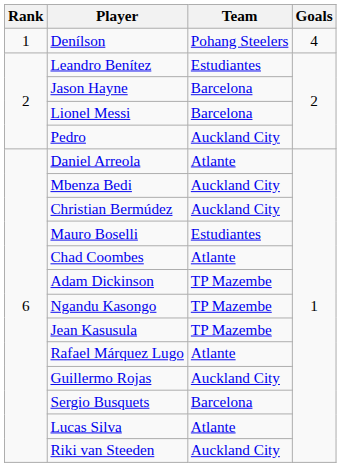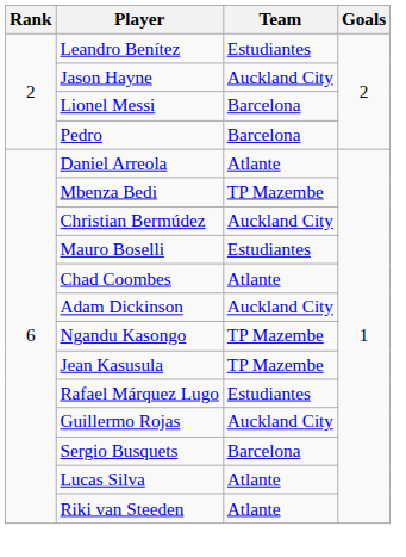- row: 1 | Denílson | Pohang Steelers | 4
Jason Hayne | Team: Barcelona -> Auckland City
Pedro | Team: Auckland City -> Barcelona
Mbenza Bedi | Team: Auckland City -> TP Mazembe
Adam Dickinson | Team: TP Mazembe -> Auckland City
Rafael Márquez Lugo | Team: Atlante -> Estudiantes
Riki van Steeden | Team: Auckland City -> Atlante
